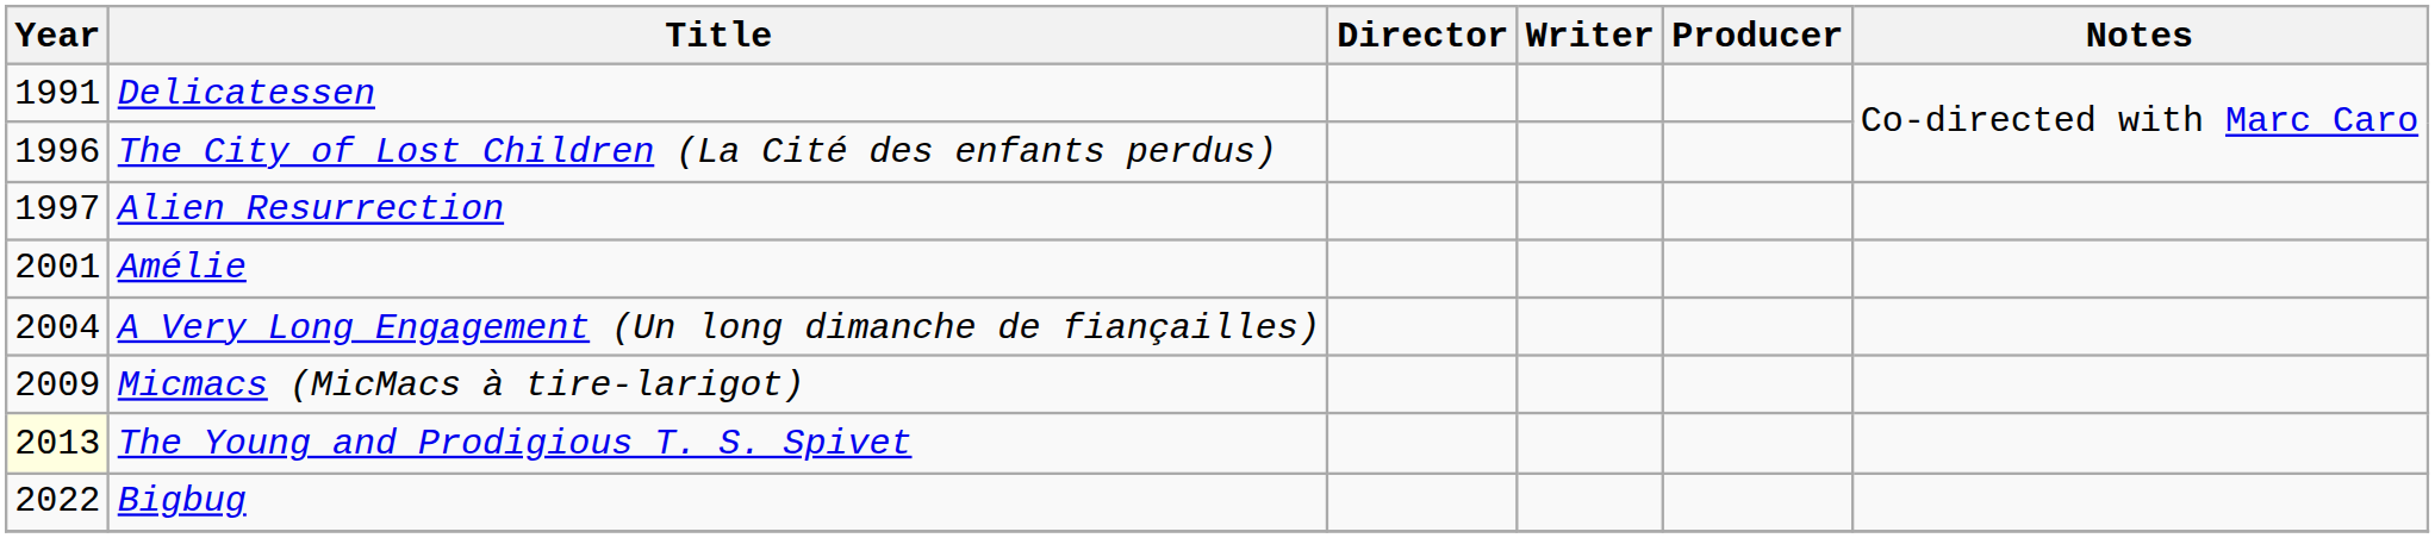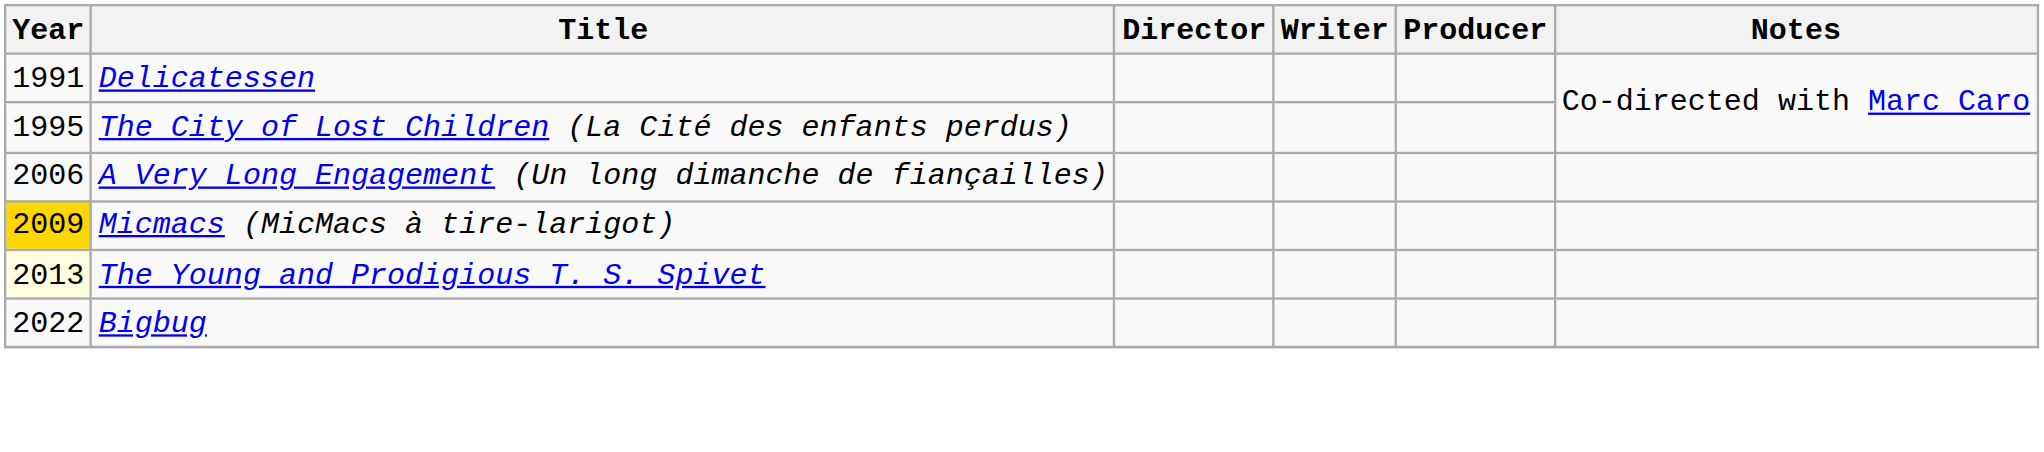The City of Lost Children (La Cité des enfants perdus) | Year: 1996 -> 1995
- row: 1997 | Alien Resurrection
- row: 2001 | Amélie
A Very Long Engagement (Un long dimanche de fiançailles) | Year: 2004 -> 2006
Micmacs (MicMacs à tire-larigot) | Year: no background -> gold background
